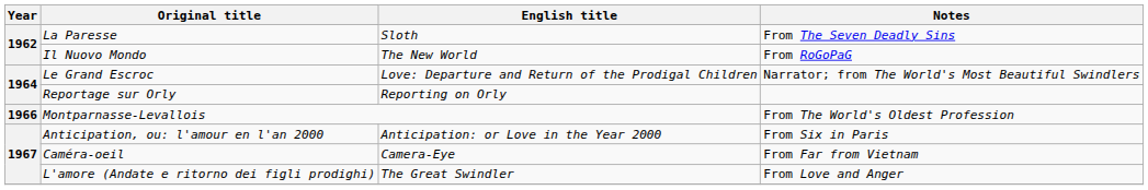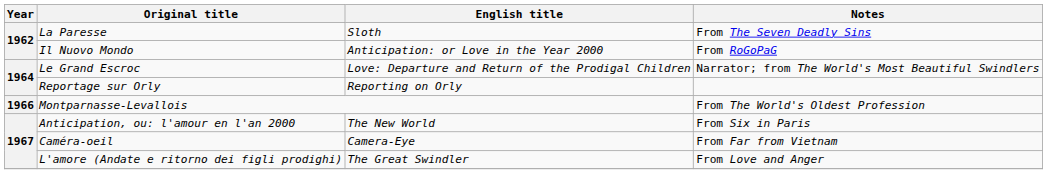Il Nuovo Mondo | English title: The New World -> Anticipation: or Love in the Year 2000
Anticipation, ou: l'amour en l'an 2000 | English title: Anticipation: or Love in the Year 2000 -> The New World
